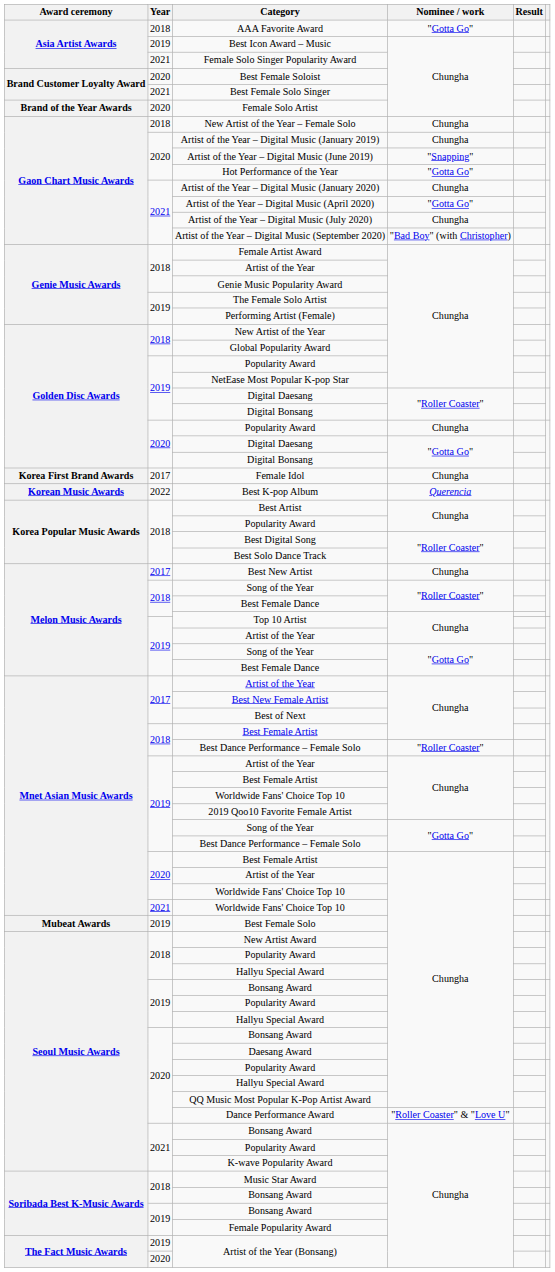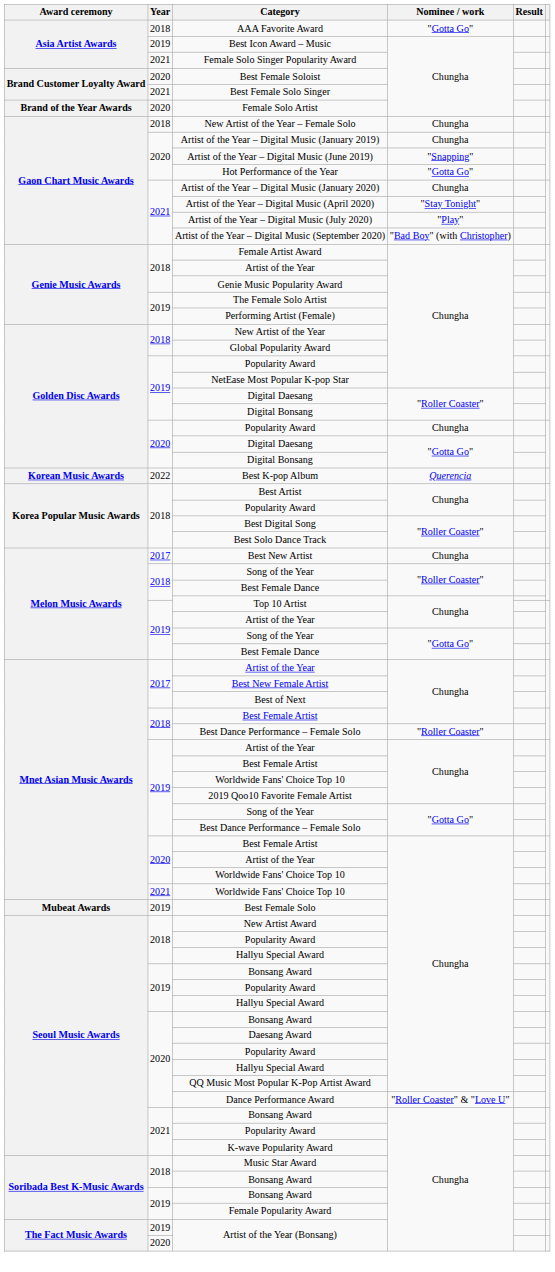Artist of the Year – Digital Music (April 2020) | Nominee / work: "Gotta Go" -> "Stay Tonight"
Artist of the Year – Digital Music (July 2020) | Nominee / work: Chungha -> "Play"
- row: Korea First Brand Awards | 2017 | Female Idol | Chungha
